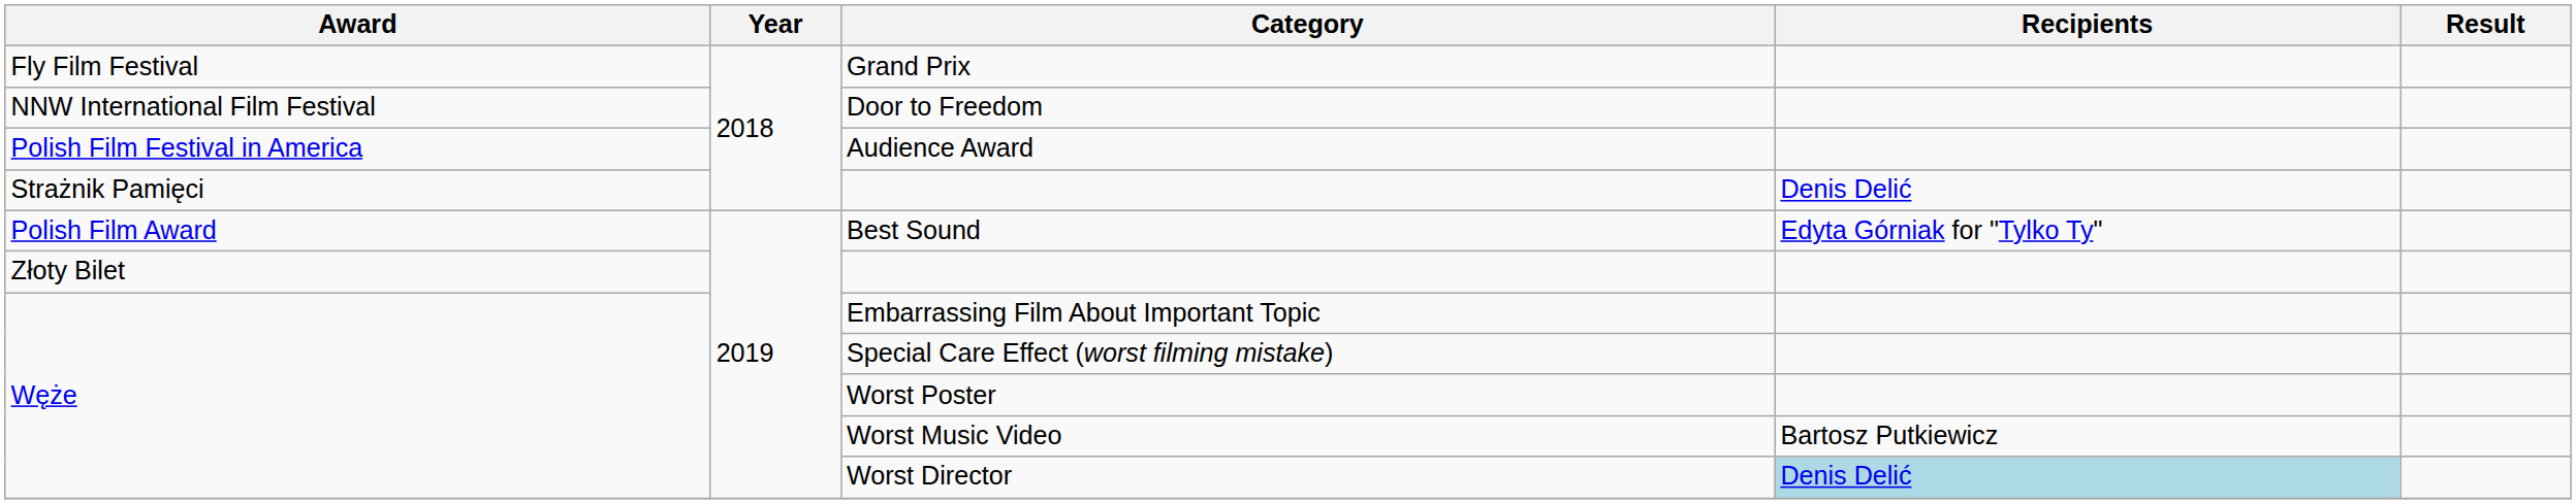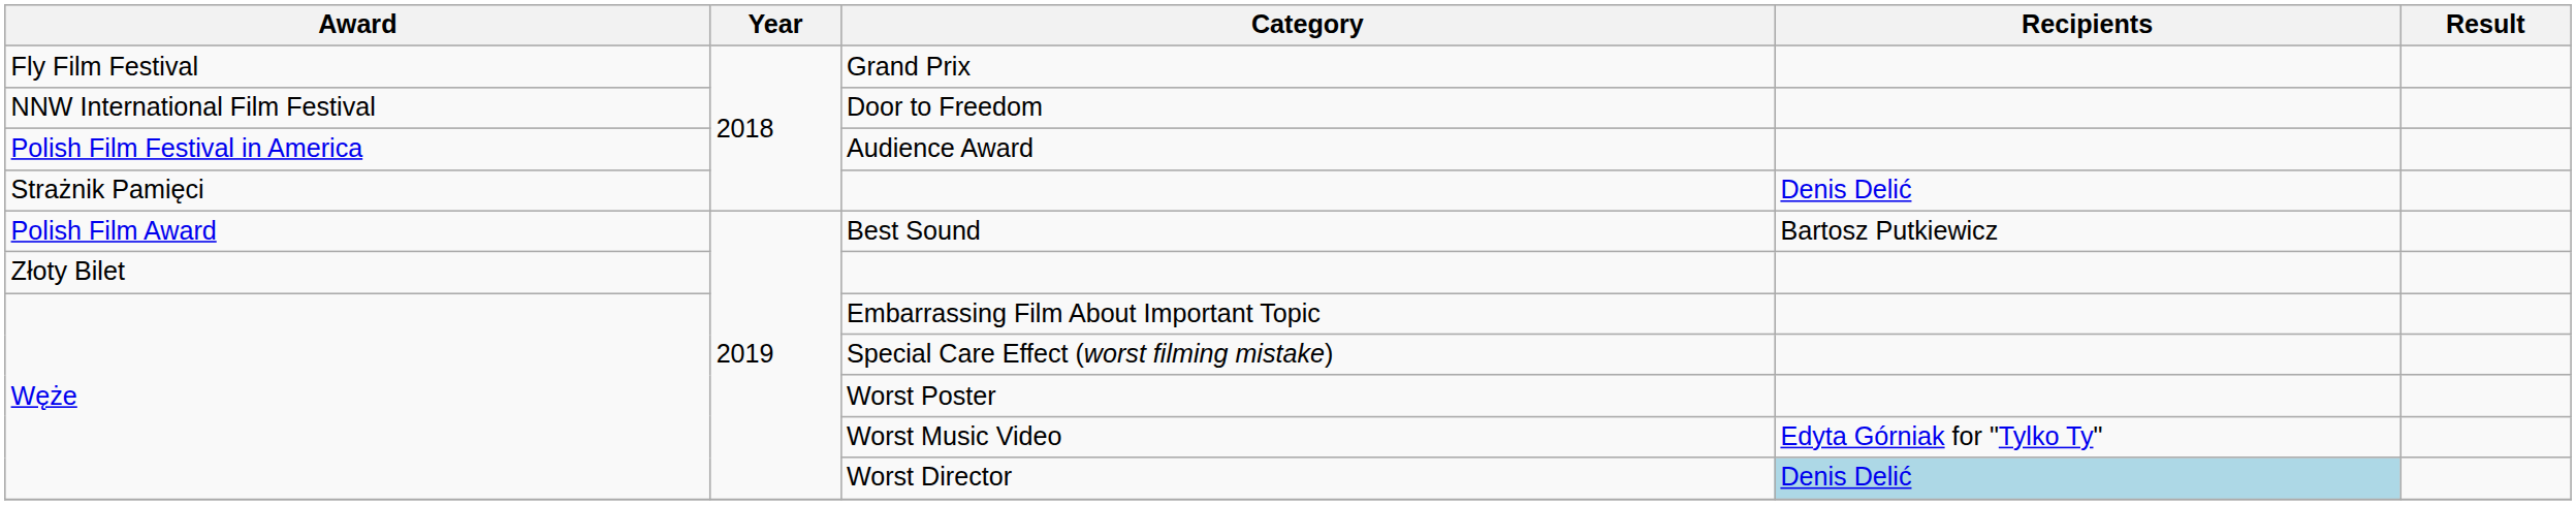Best Sound | Recipients: Edyta Górniak for "Tylko Ty" -> Bartosz Putkiewicz
Worst Music Video | Recipients: Bartosz Putkiewicz -> Edyta Górniak for "Tylko Ty"
